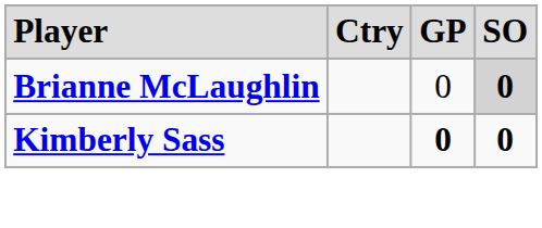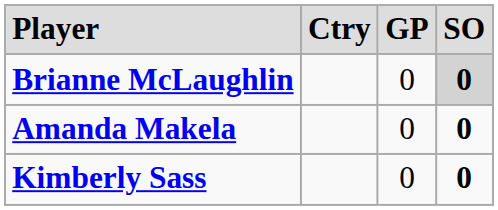+ row: Amanda Makela | 0 | 0
Kimberly Sass | column 3: bold -> normal
